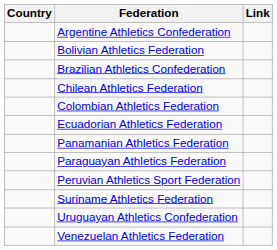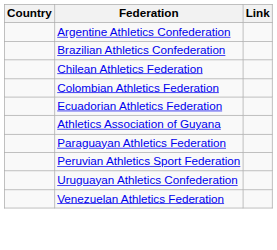- row: Bolivian Athletics Federation
+ row: Athletics Association of Guyana
- row: Panamanian Athletics Federation
- row: Suriname Athletics Federation
